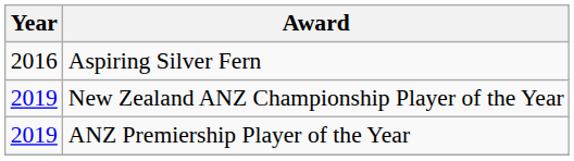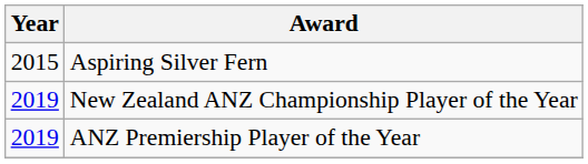Aspiring Silver Fern | Year: 2016 -> 2015
